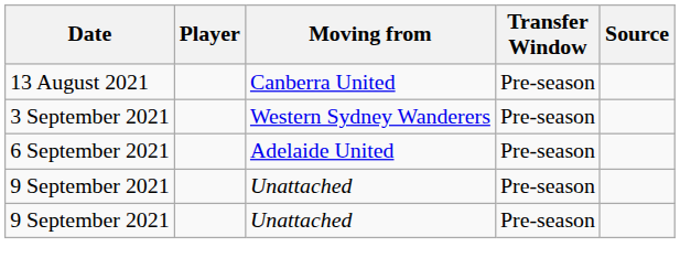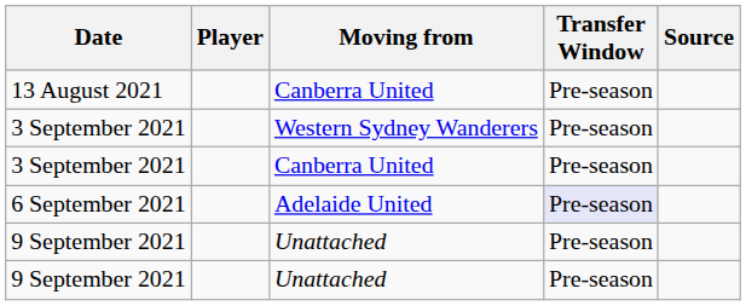+ row: 3 September 2021 | Canberra United | Pre-season
6 September 2021 | Transfer Window: no background -> lavender background
